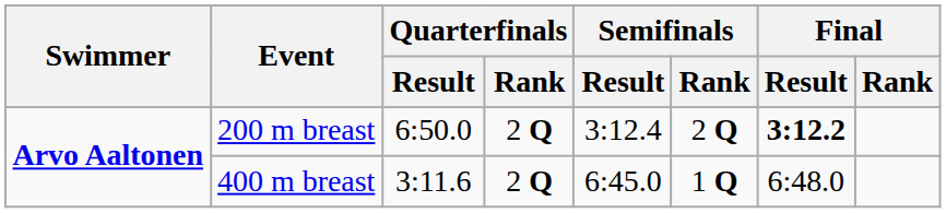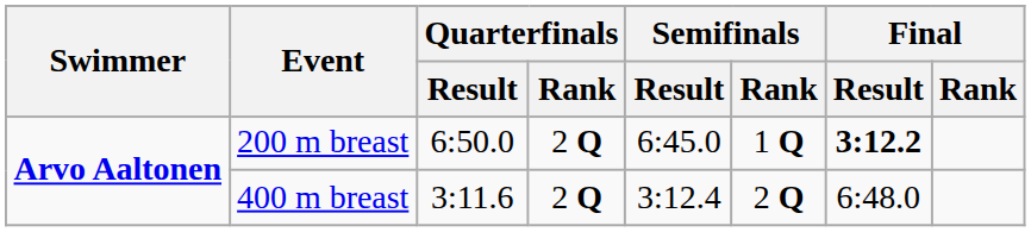200 m breast | Semifinals / Result: 3:12.4 -> 6:45.0
200 m breast | Semifinals / Rank: 2 Q -> 1 Q
400 m breast | Semifinals / Result: 6:45.0 -> 3:12.4
400 m breast | Semifinals / Rank: 1 Q -> 2 Q
